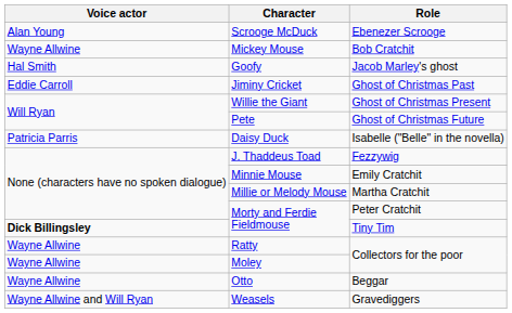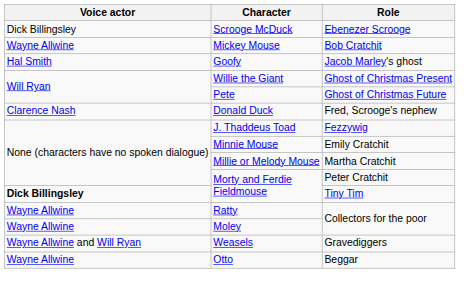Scrooge McDuck | Voice actor: Alan Young -> Dick Billingsley
- row: Eddie Carroll | Jiminy Cricket | Ghost of Christmas Past
+ row: Clarence Nash | Donald Duck | Fred, Scrooge's nephew
- row: Patricia Parris | Daisy Duck | Isabelle ("Belle" in the novella)
rows swapped: Otto <-> Weasels
